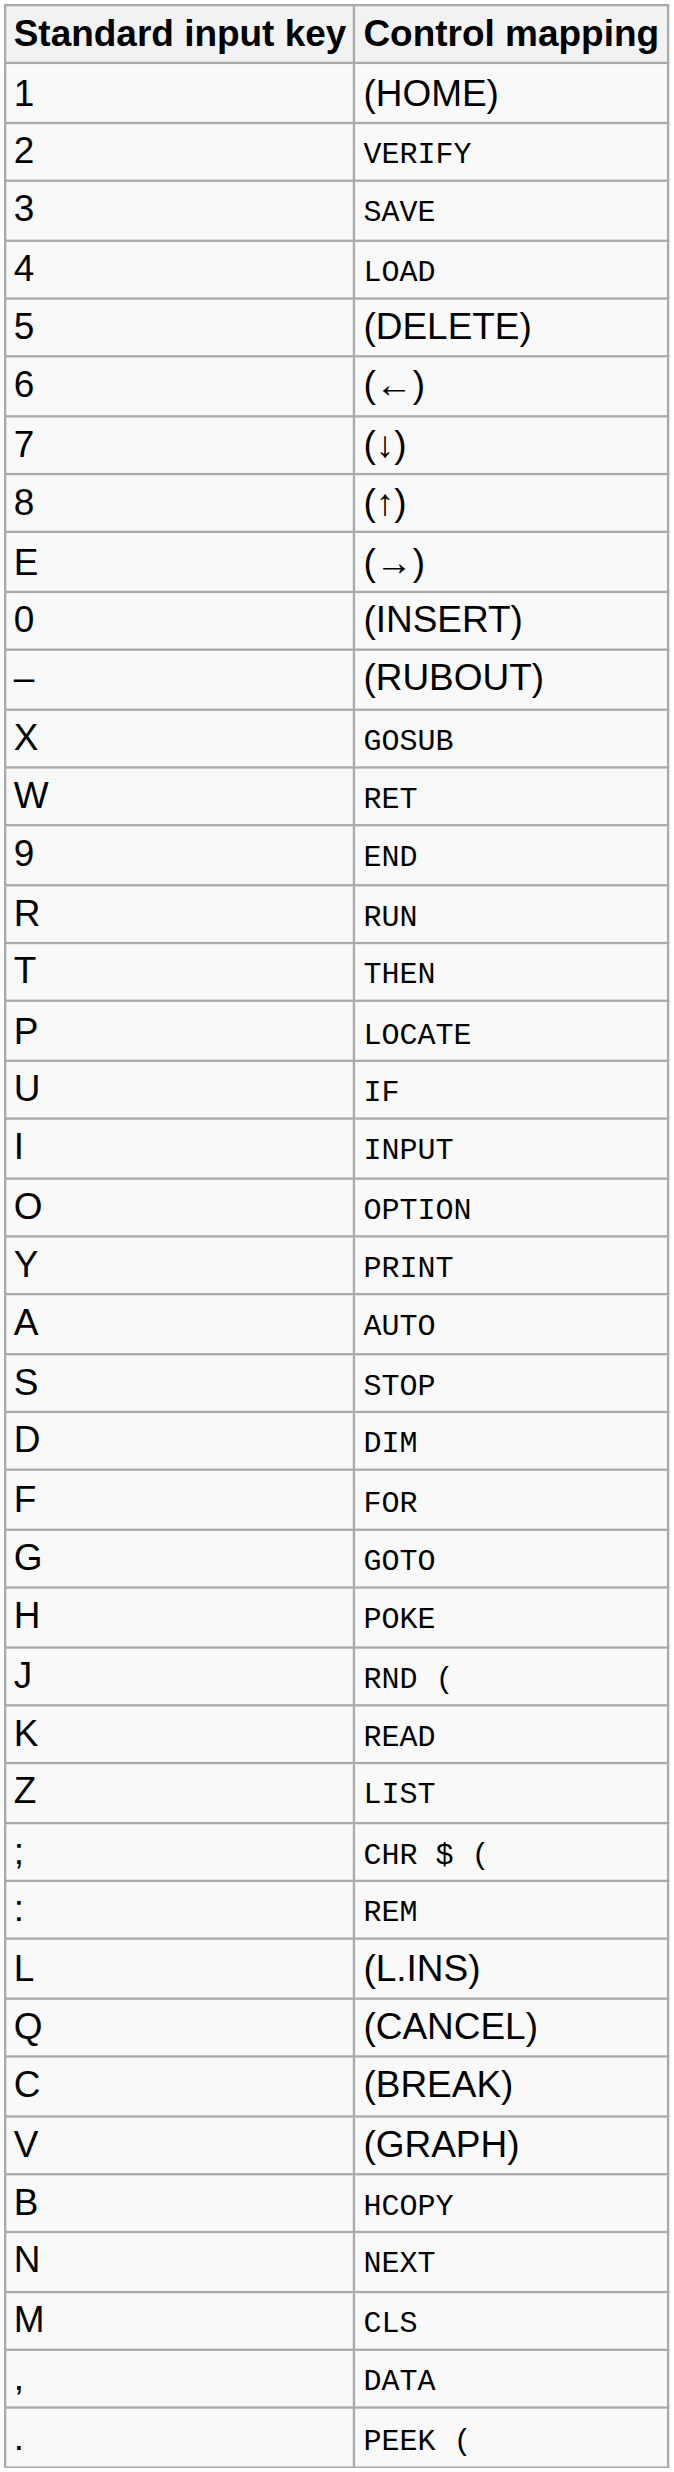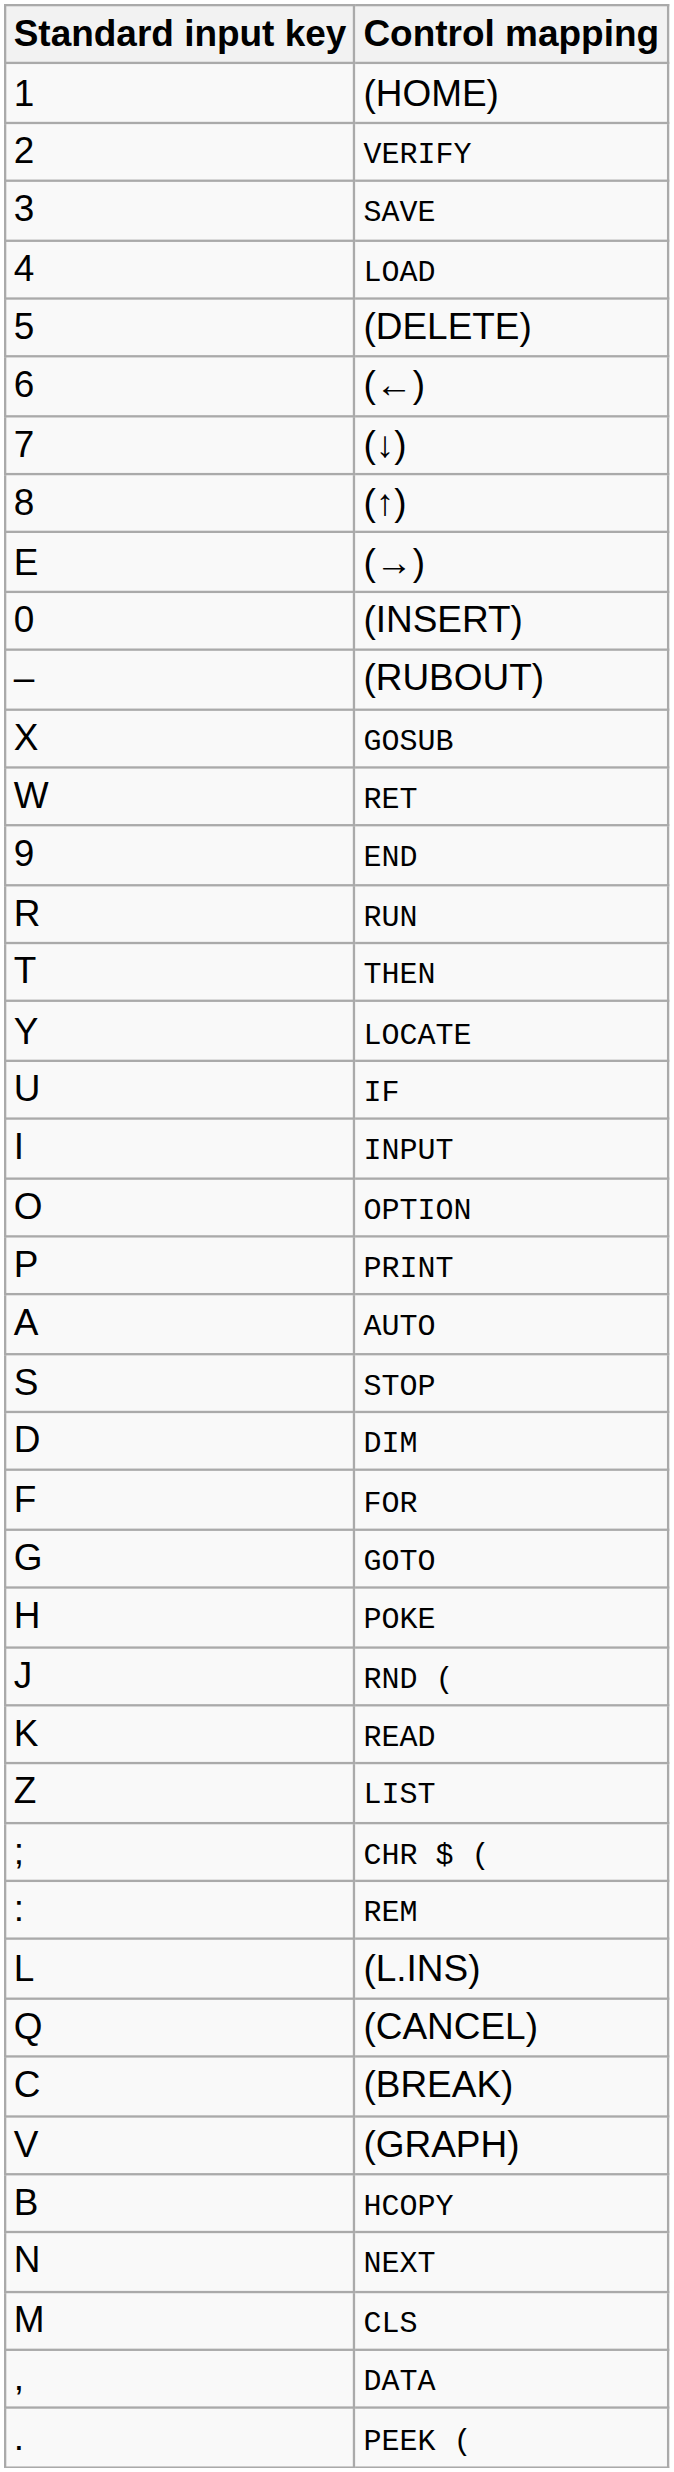LOCATE | Standard input key: P -> Y
PRINT | Standard input key: Y -> P
